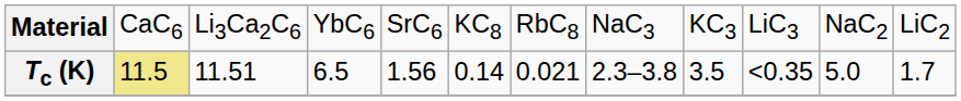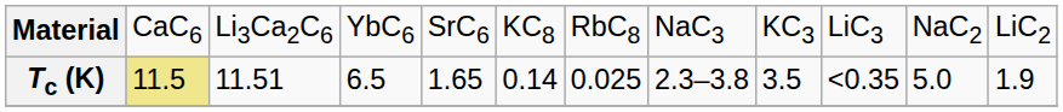Tc (K) | column 5: 1.56 -> 1.65
Tc (K) | column 7: 0.021 -> 0.025
Tc (K) | column 12: 1.7 -> 1.9
